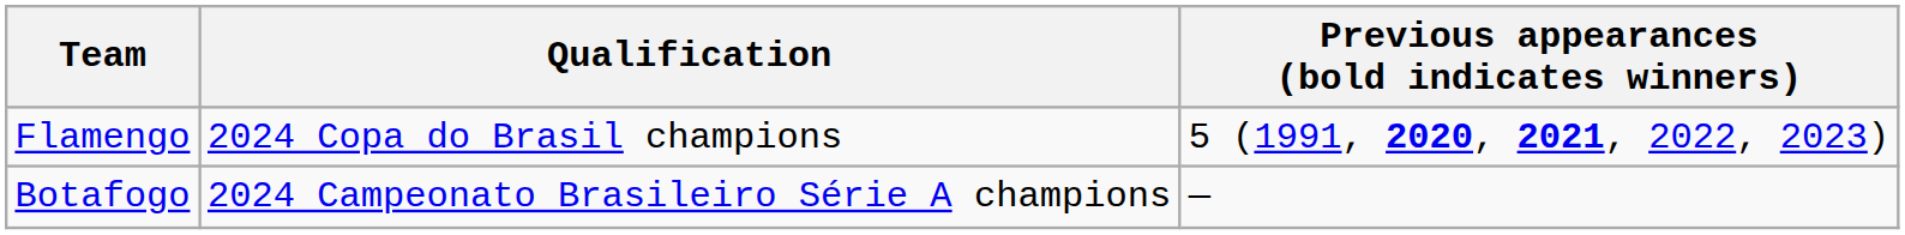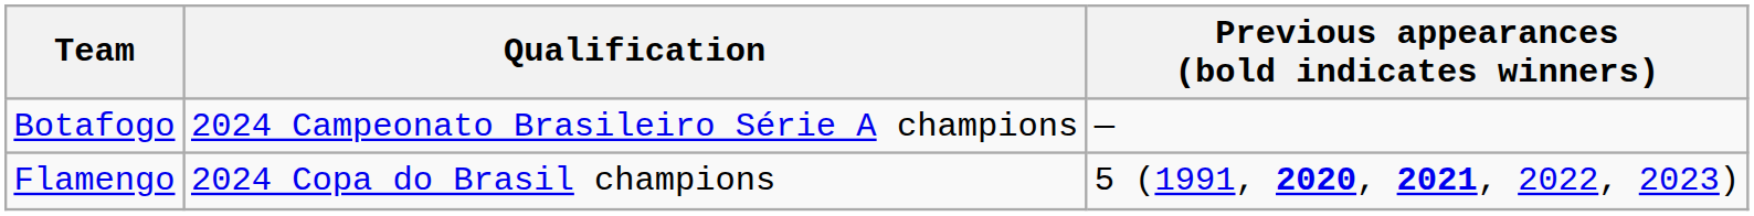rows swapped: Botafogo <-> Flamengo
